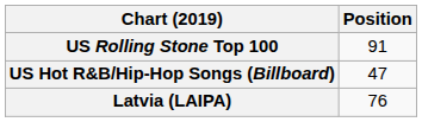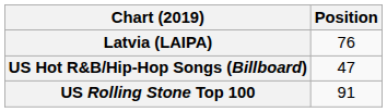rows swapped: Latvia (LAIPA) <-> US Rolling Stone Top 100
